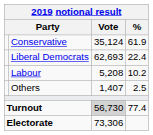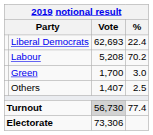- row: Conservative | 35,124 | 61.9
Labour | %: 10.2 -> 70.2
+ row: Green | 1,700 | 3.0
